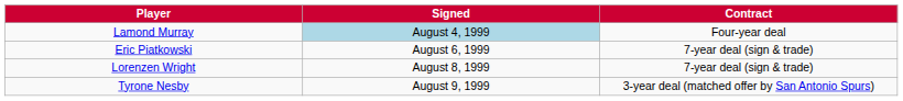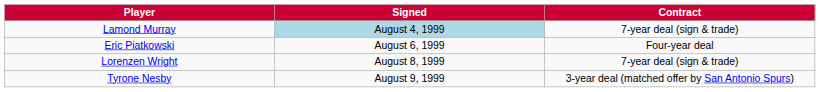Lamond Murray | Contract: Four-year deal -> 7-year deal (sign & trade)
Eric Piatkowski | Contract: 7-year deal (sign & trade) -> Four-year deal
